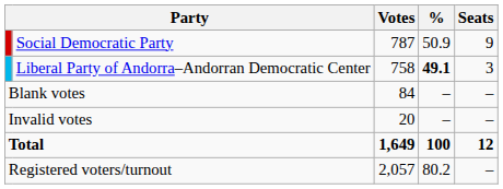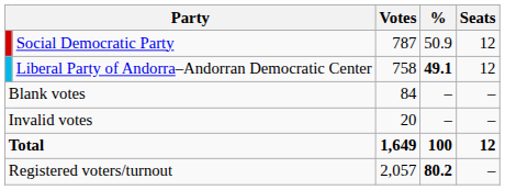Social Democratic Party | Seats: 9 -> 12
Liberal Party of Andorra–Andorran Democratic Center | Seats: 3 -> 12
Registered voters/turnout | %: normal -> bold
